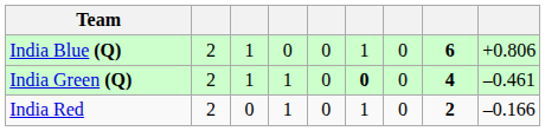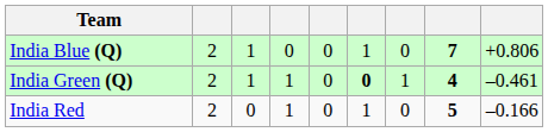India Blue (Q) | column 8: 6 -> 7
India Green (Q) | column 7: 0 -> 1
India Red | column 8: 2 -> 5
